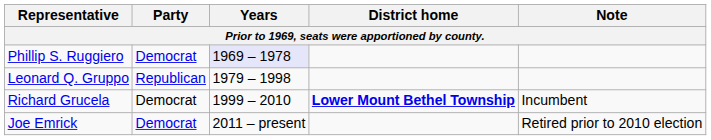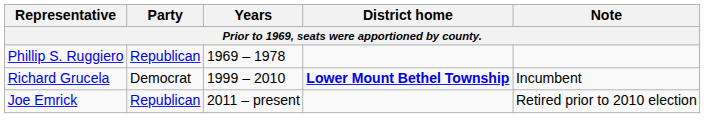Phillip S. Ruggiero | Party: Democrat -> Republican
Phillip S. Ruggiero | Years: lavender background -> no background
- row: Leonard Q. Gruppo | Republican | 1979 – 1998
Joe Emrick | Party: Democrat -> Republican
